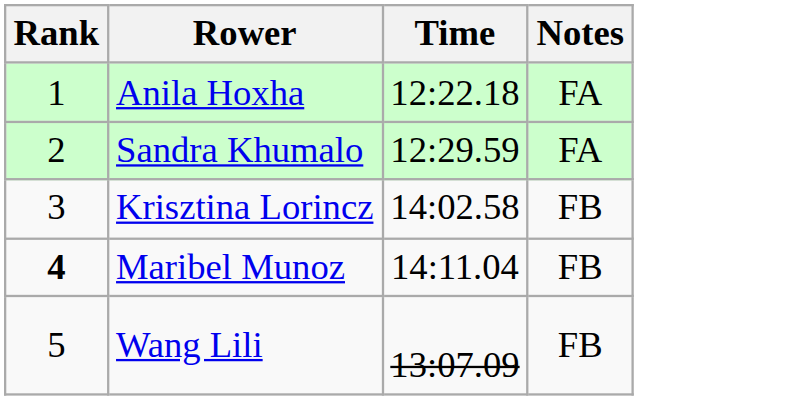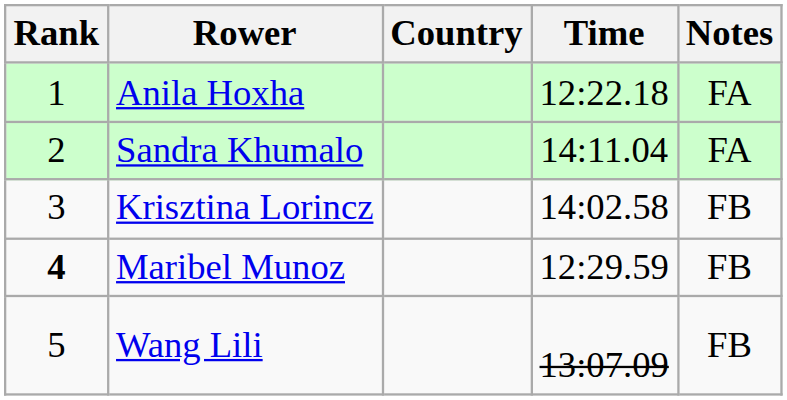+ column: Country
Sandra Khumalo | Time: 12:29.59 -> 14:11.04
Maribel Munoz | Time: 14:11.04 -> 12:29.59
